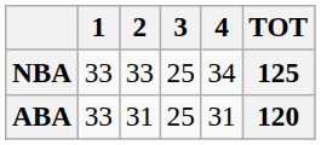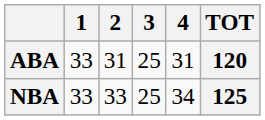rows swapped: NBA <-> ABA
